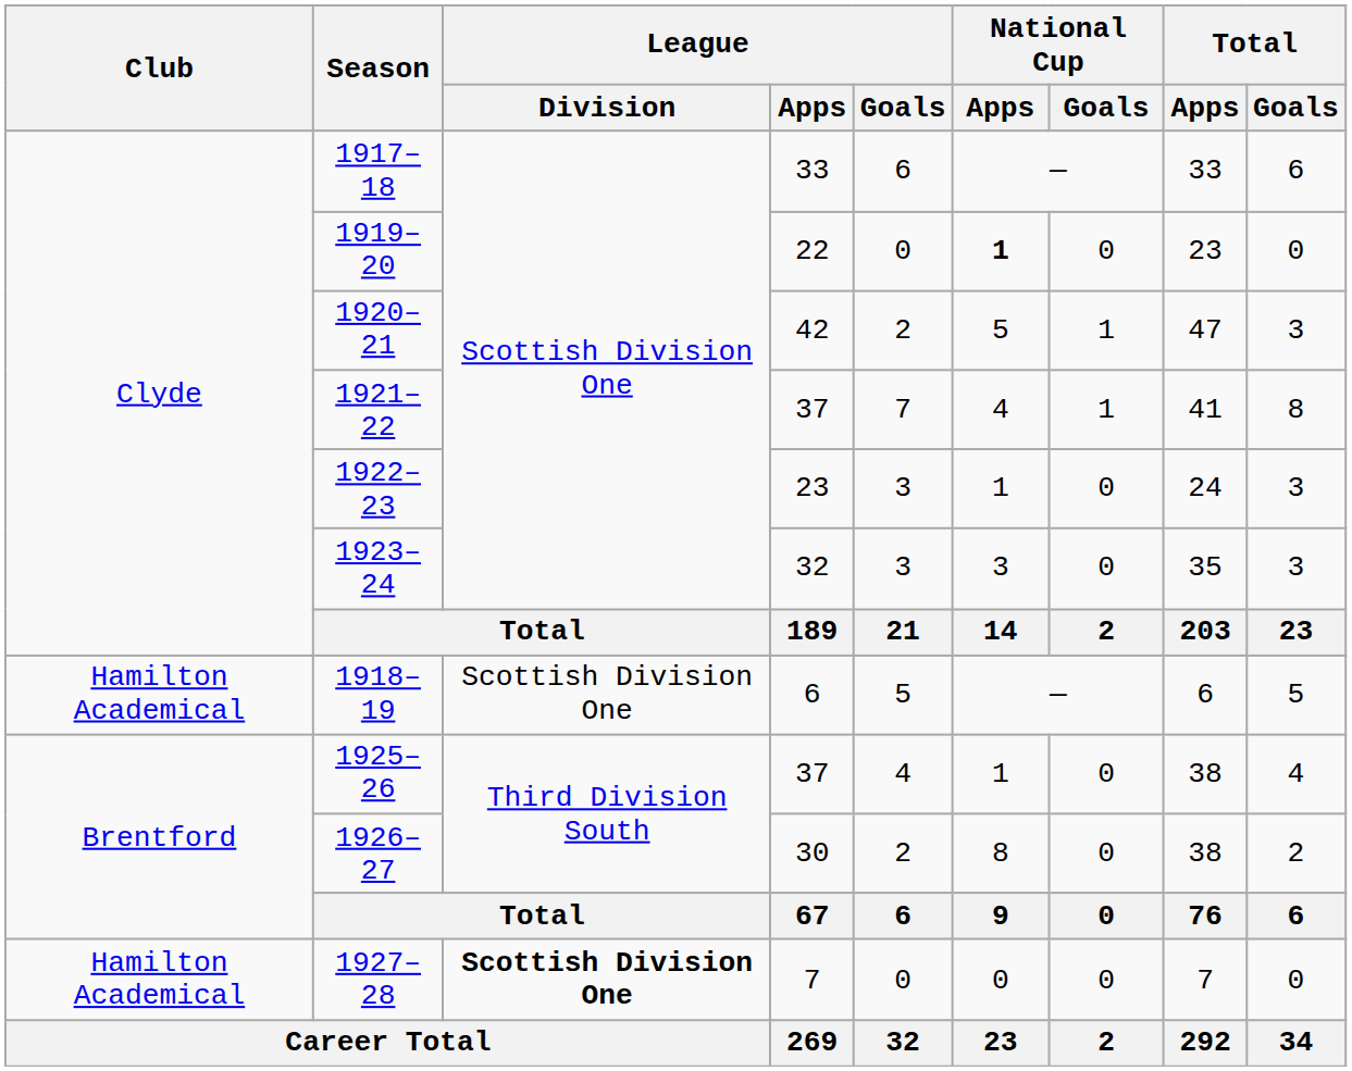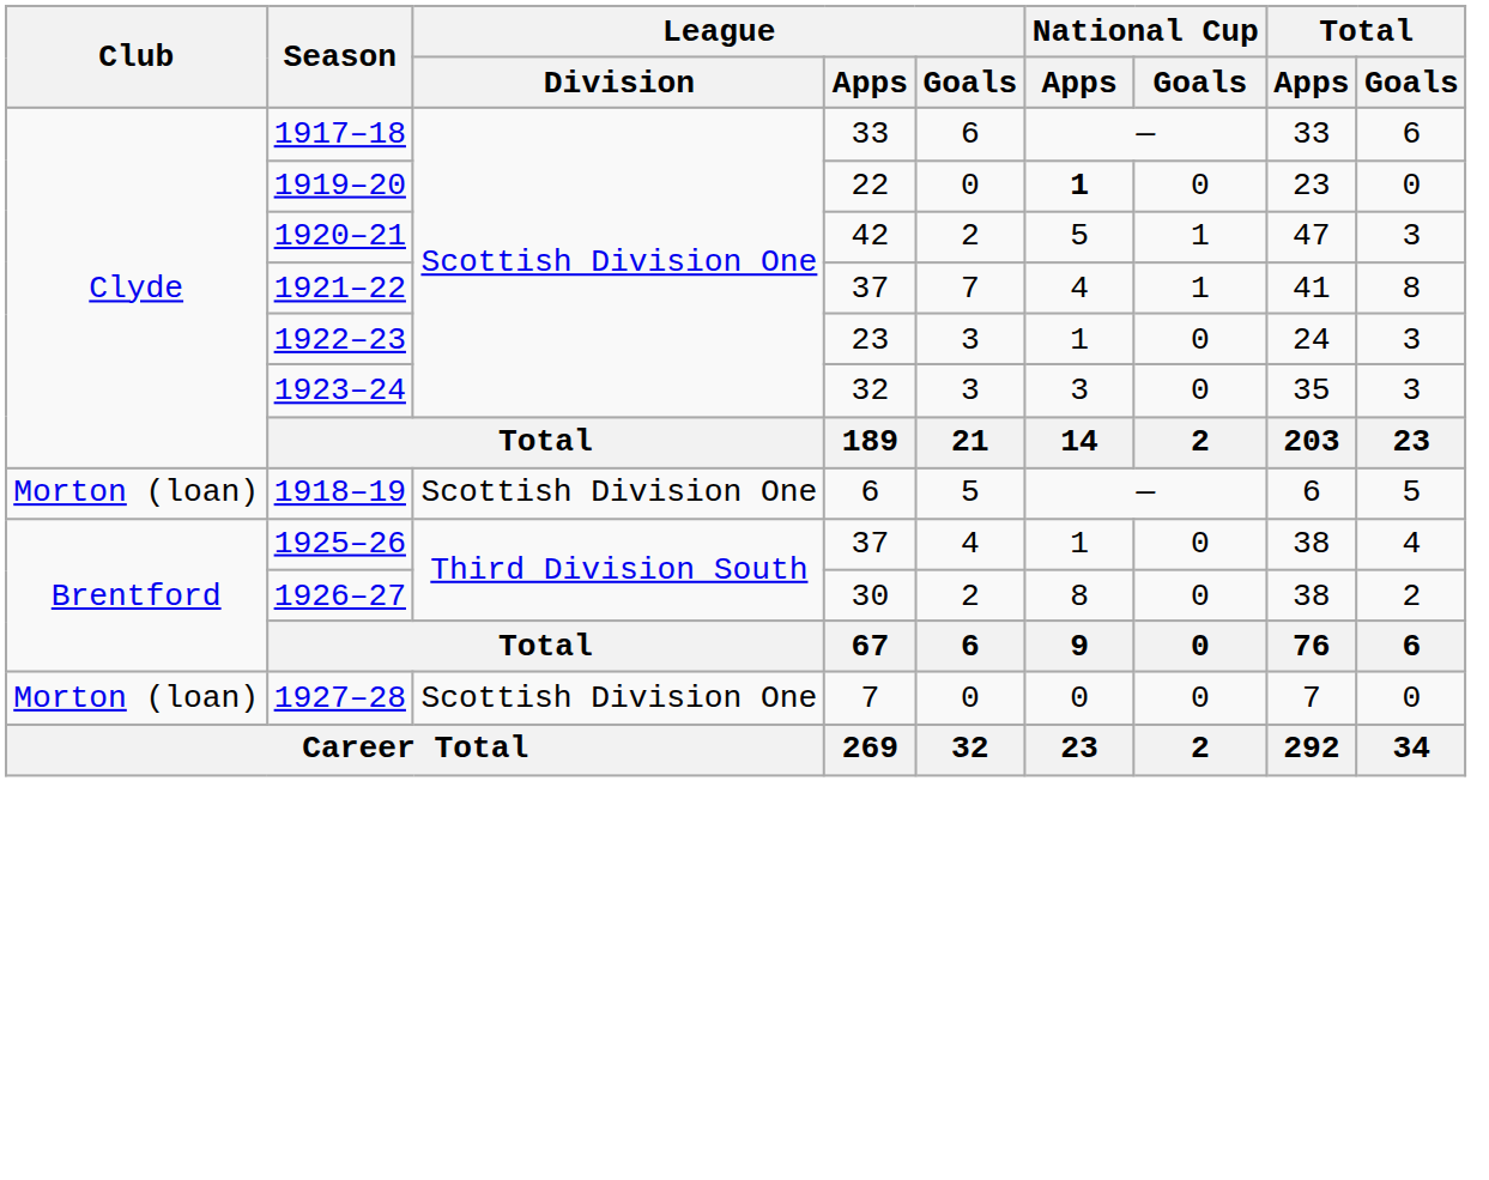1918–19 | Club: Hamilton Academical -> Morton (loan)
1927–28 | Club: Hamilton Academical -> Morton (loan)
1927–28 | League / Division: bold -> normal
